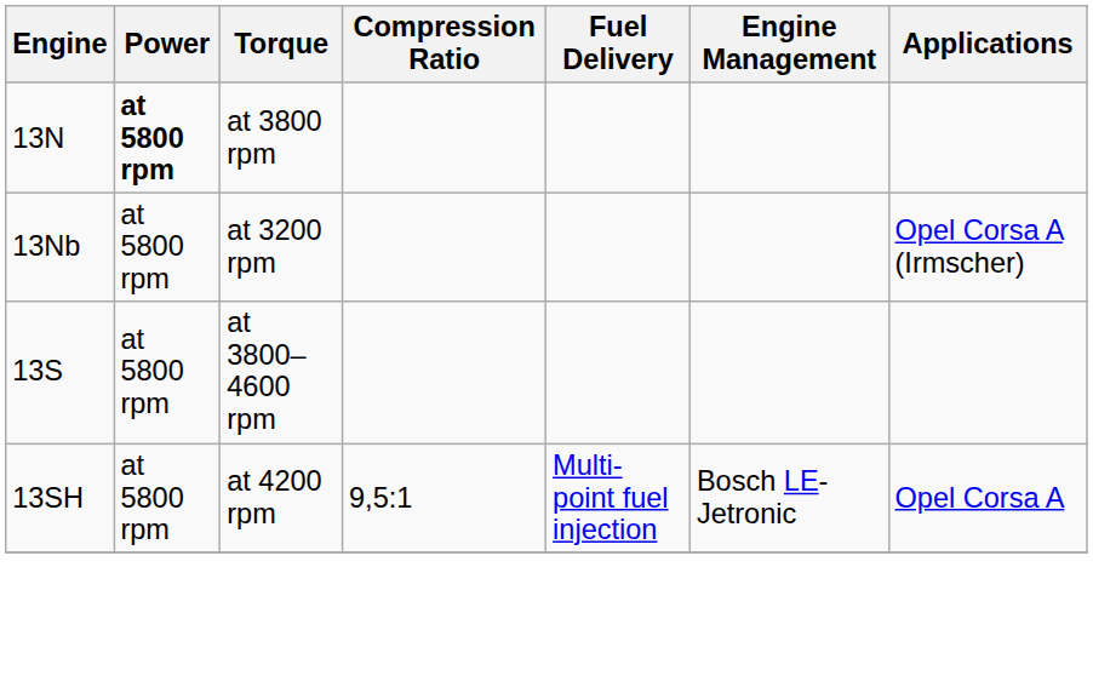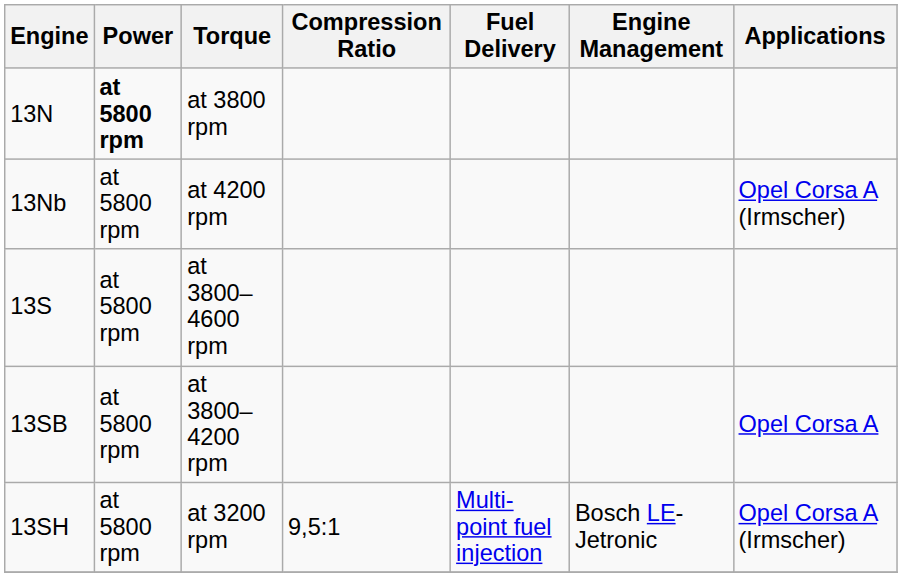13Nb | Torque: at 3200 rpm -> at 4200 rpm
+ row: 13SB | at 5800 rpm | at 3800–4200 rpm | Opel Corsa A
13SH | Torque: at 4200 rpm -> at 3200 rpm
13SH | Applications: Opel Corsa A -> Opel Corsa A (Irmscher)
